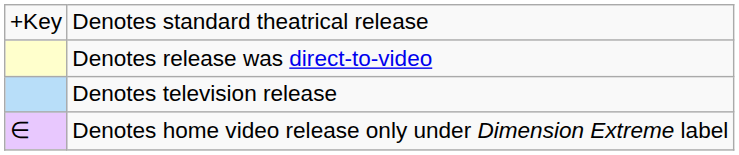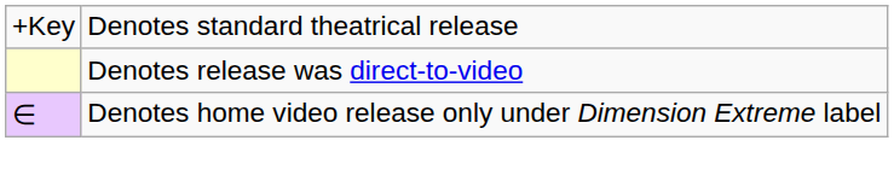- row: Denotes television release
